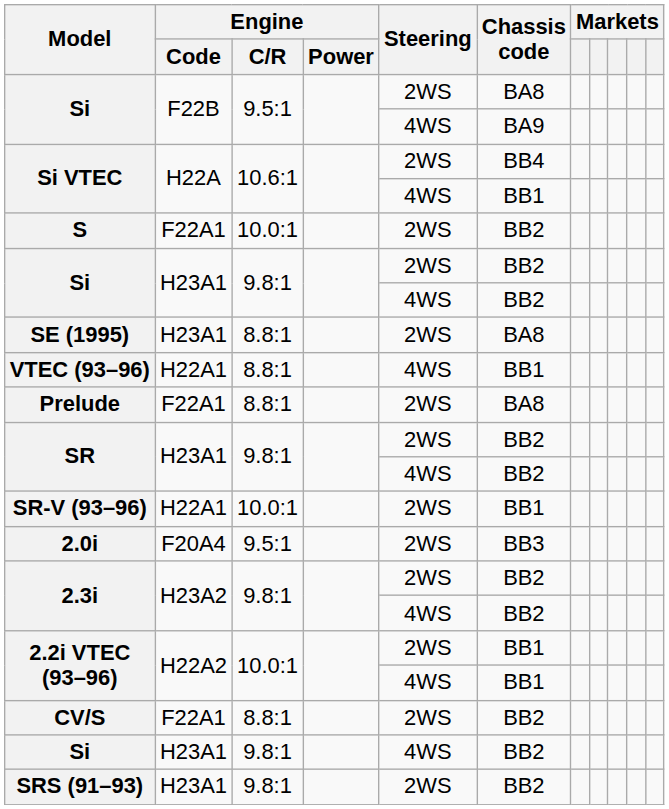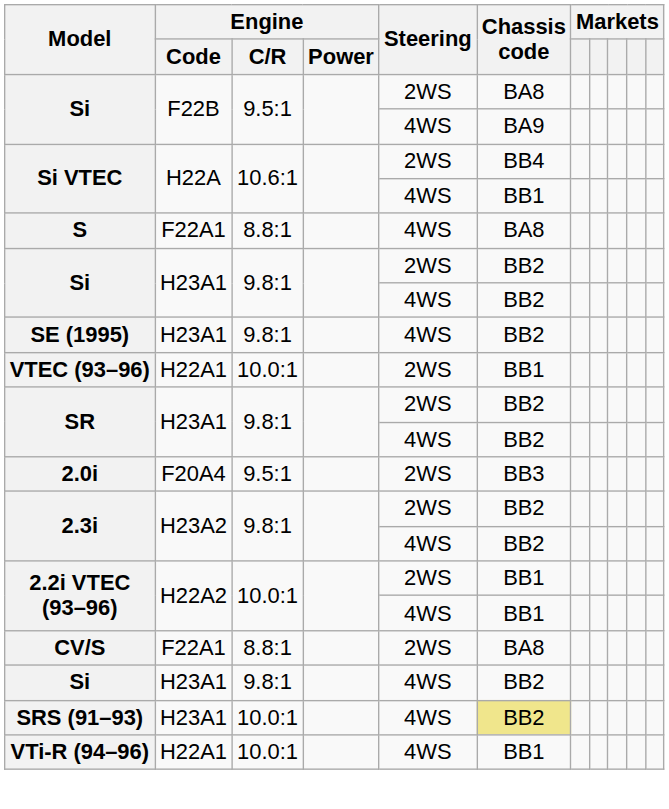S | Engine / C/R: 10.0:1 -> 8.8:1
S | Steering: 2WS -> 4WS
S | Chassis code: BB2 -> BA8
SE (1995) | Engine / C/R: 8.8:1 -> 9.8:1
SE (1995) | Steering: 2WS -> 4WS
SE (1995) | Chassis code: BA8 -> BB2
VTEC (93–96) | Engine / C/R: 8.8:1 -> 10.0:1
VTEC (93–96) | Steering: 4WS -> 2WS
- row: Prelude | F22A1 | 8.8:1 | 2WS | BA8
- row: SR-V (93–96) | H22A1 | 10.0:1 | 2WS | BB1
CV/S | Chassis code: BB2 -> BA8
SRS (91–93) | Engine / C/R: 9.8:1 -> 10.0:1
SRS (91–93) | Steering: 2WS -> 4WS
SRS (91–93) | Chassis code: no background -> khaki background
+ row: VTi-R (94–96) | H22A1 | 10.0:1 | 4WS | BB1
